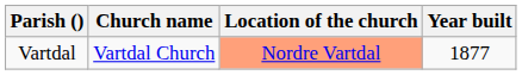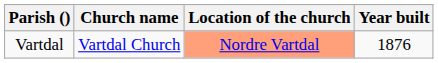Vartdal | Year built: 1877 -> 1876
